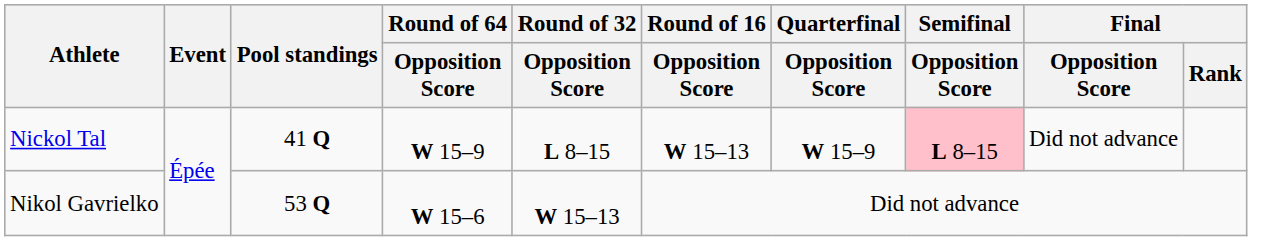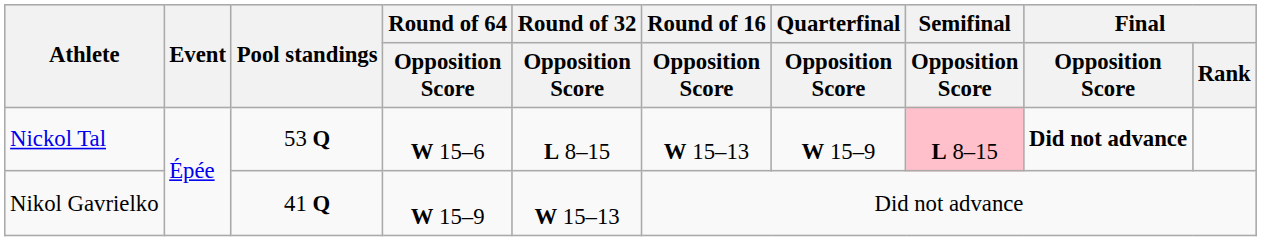Nickol Tal | Pool standings: 41 Q -> 53 Q
Nickol Tal | Round of 64 / Opposition Score: W 15–9 -> W 15–6
Nickol Tal | Final / Opposition Score: normal -> bold
Nikol Gavrielko | Pool standings: 53 Q -> 41 Q
Nikol Gavrielko | Round of 64 / Opposition Score: W 15–6 -> W 15–9
